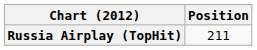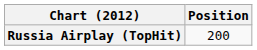Russia Airplay (TopHit) | Position: 211 -> 200
